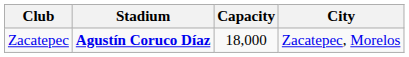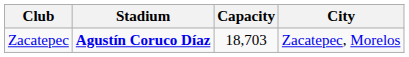Zacatepec | Capacity: 18,000 -> 18,703
